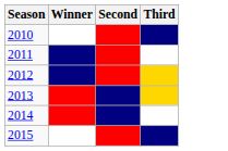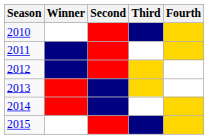+ column: Fourth
